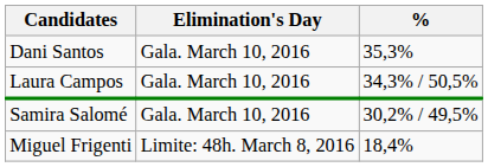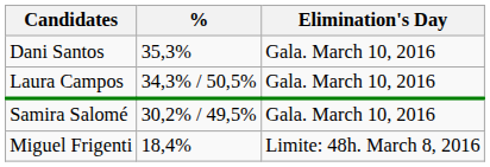columns swapped: % <-> Elimination's Day
